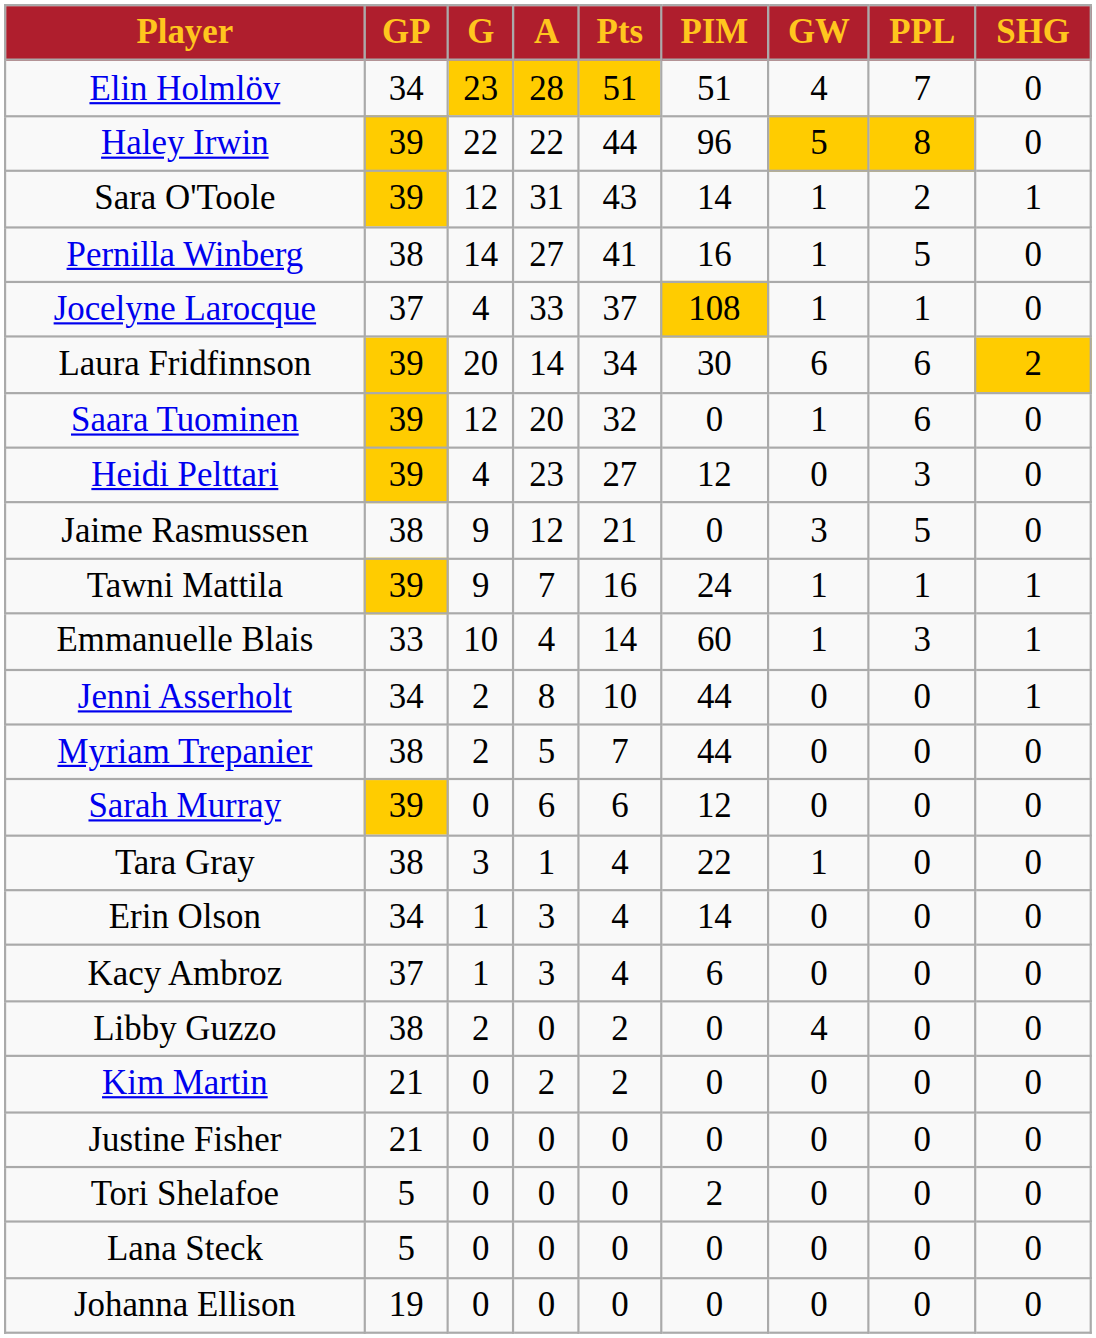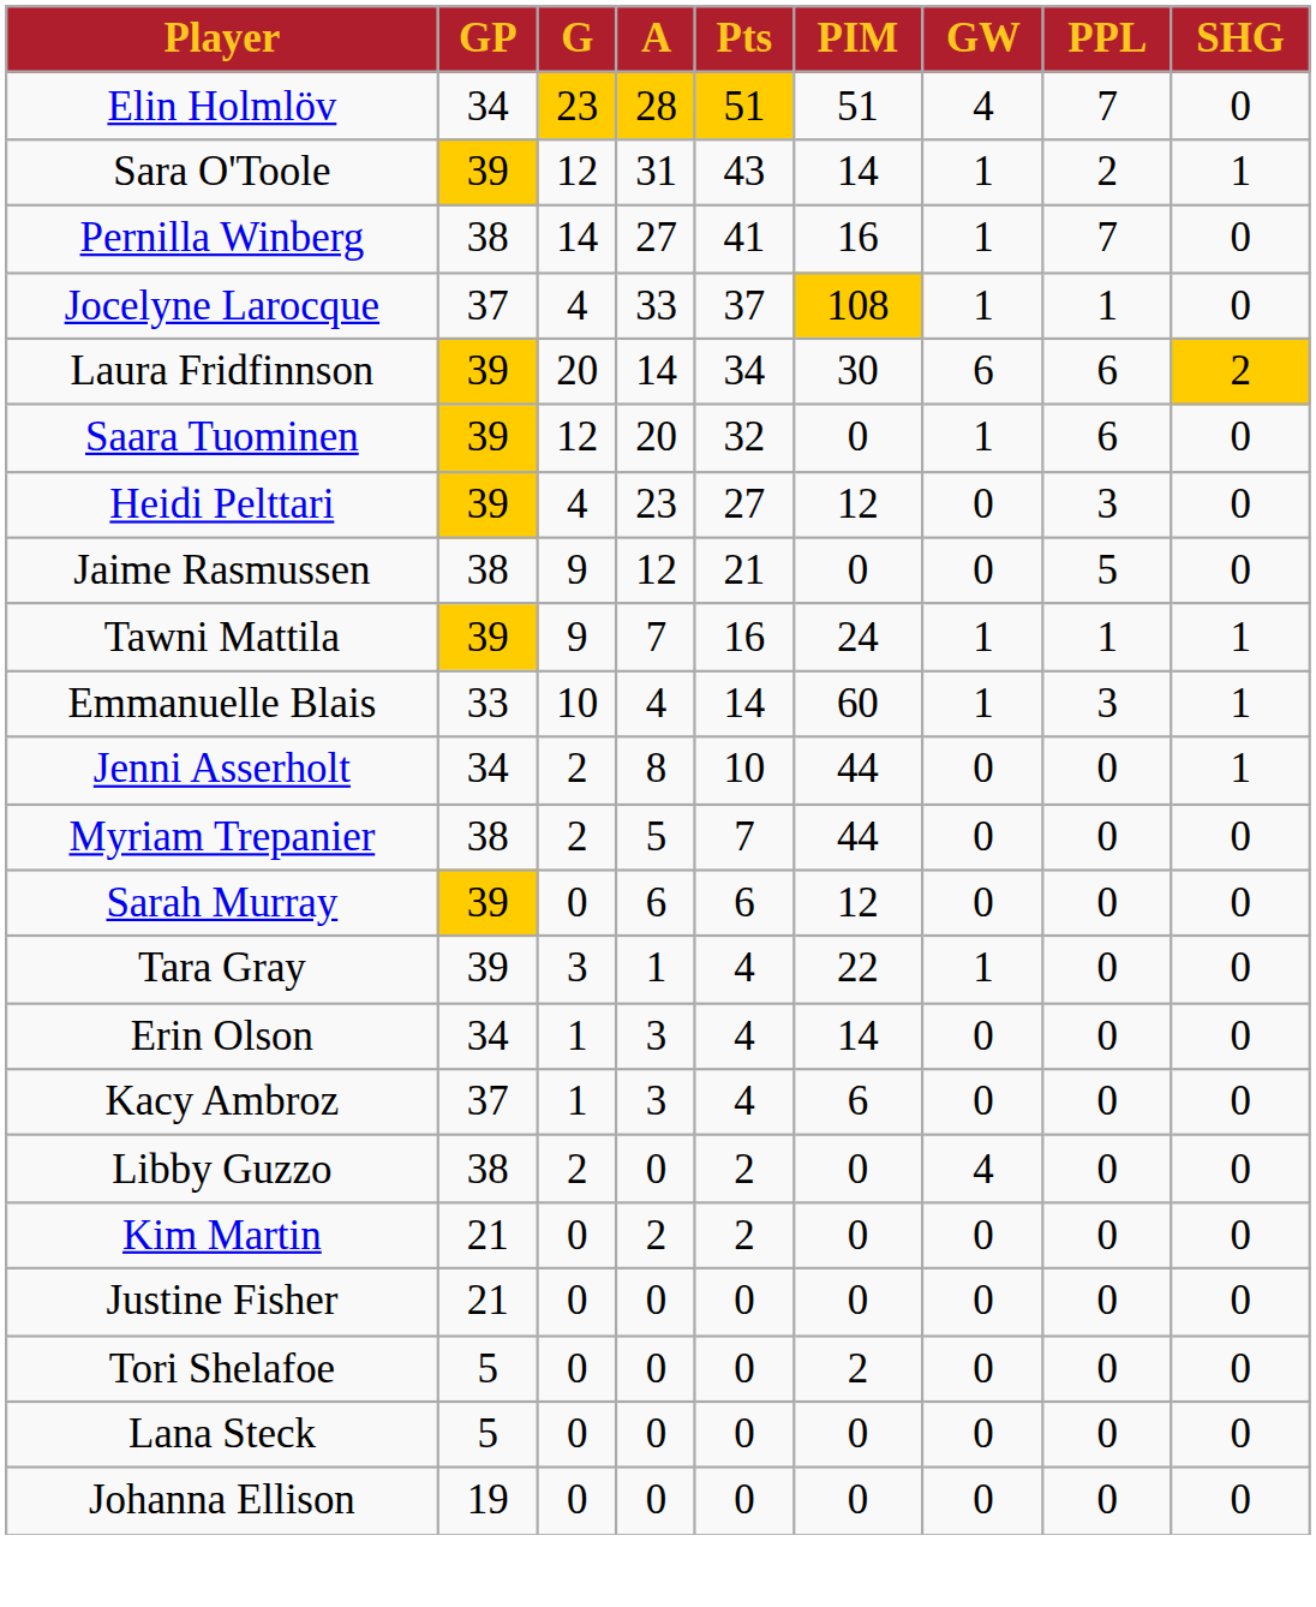- row: Haley Irwin | 39 | 22 | 22 | 44 | 96 | 5 | 8 | 0
Pernilla Winberg | PPL: 5 -> 7
Jaime Rasmussen | GW: 3 -> 0
Tara Gray | GP: 38 -> 39
